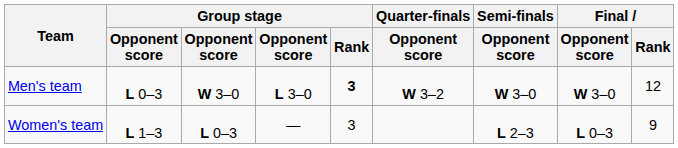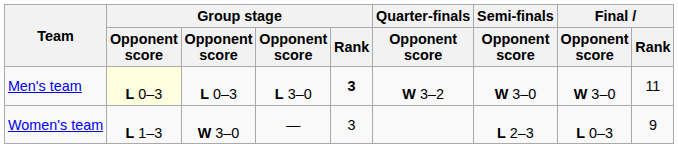Men's team | column 2: no background -> lightyellow background
Men's team | column 3: W 3–0 -> L 0–3
Men's team | Final / Rank: 12 -> 11
Women's team | column 3: L 0–3 -> W 3–0
